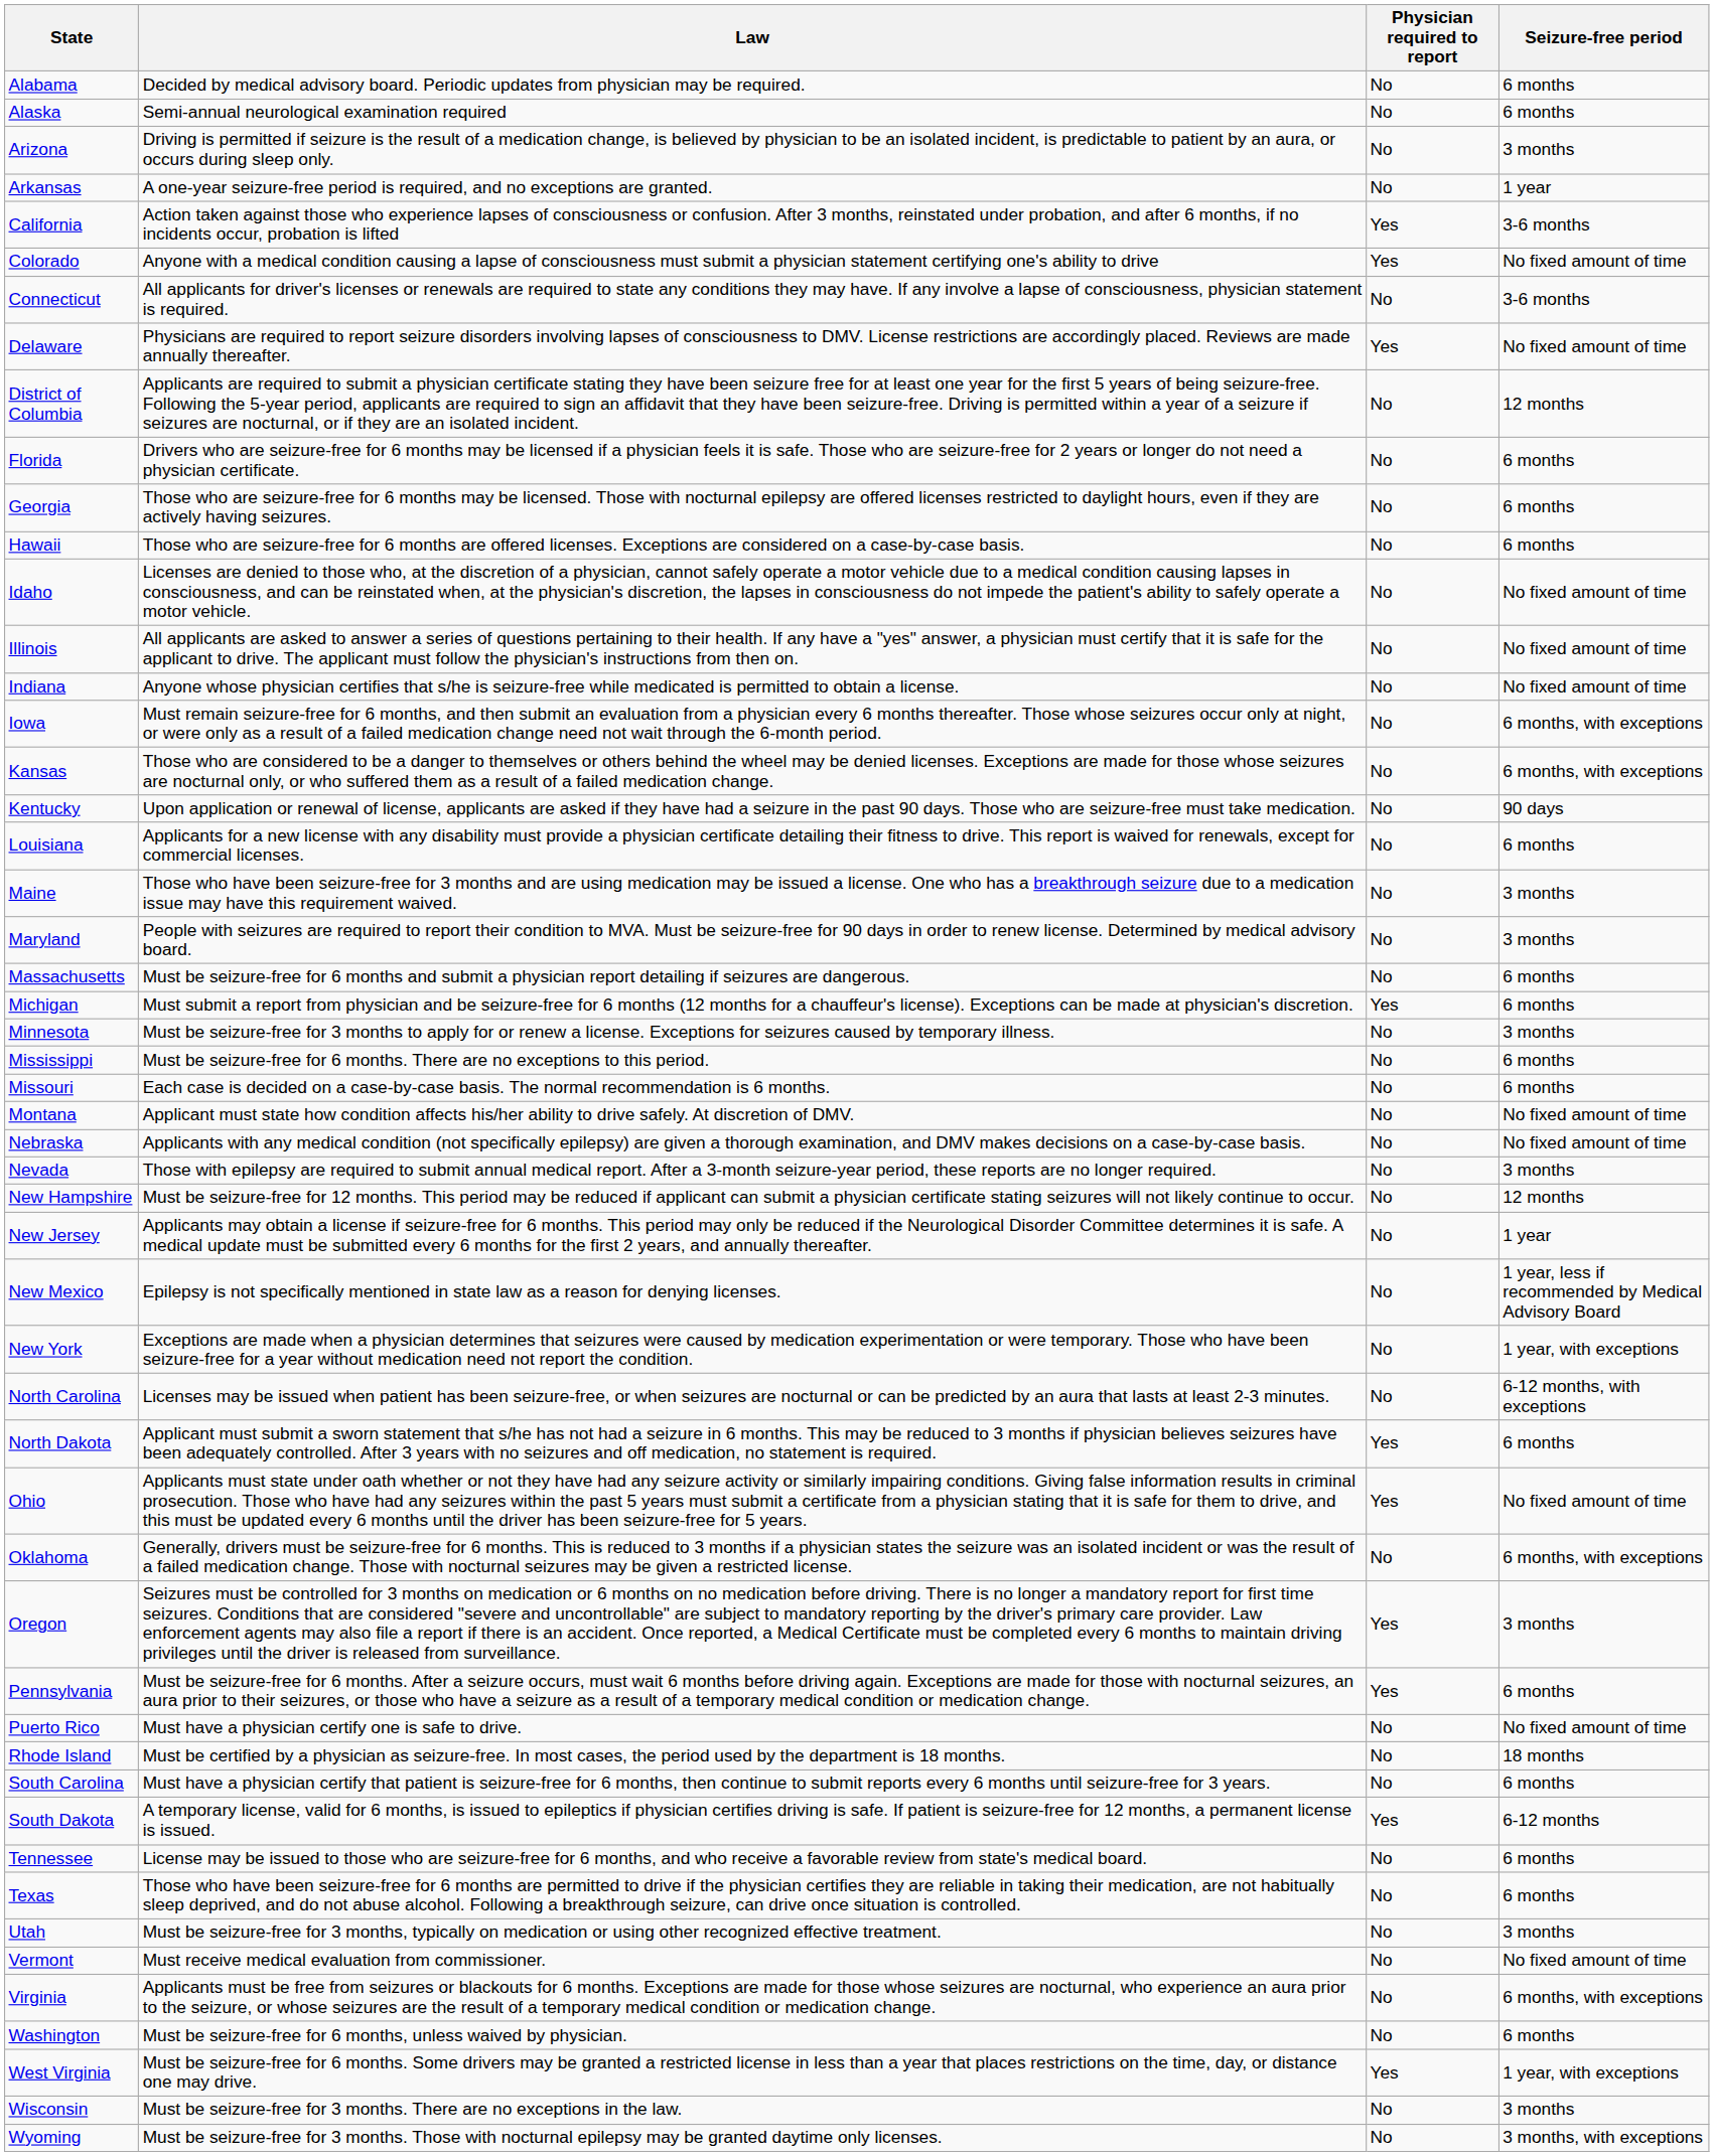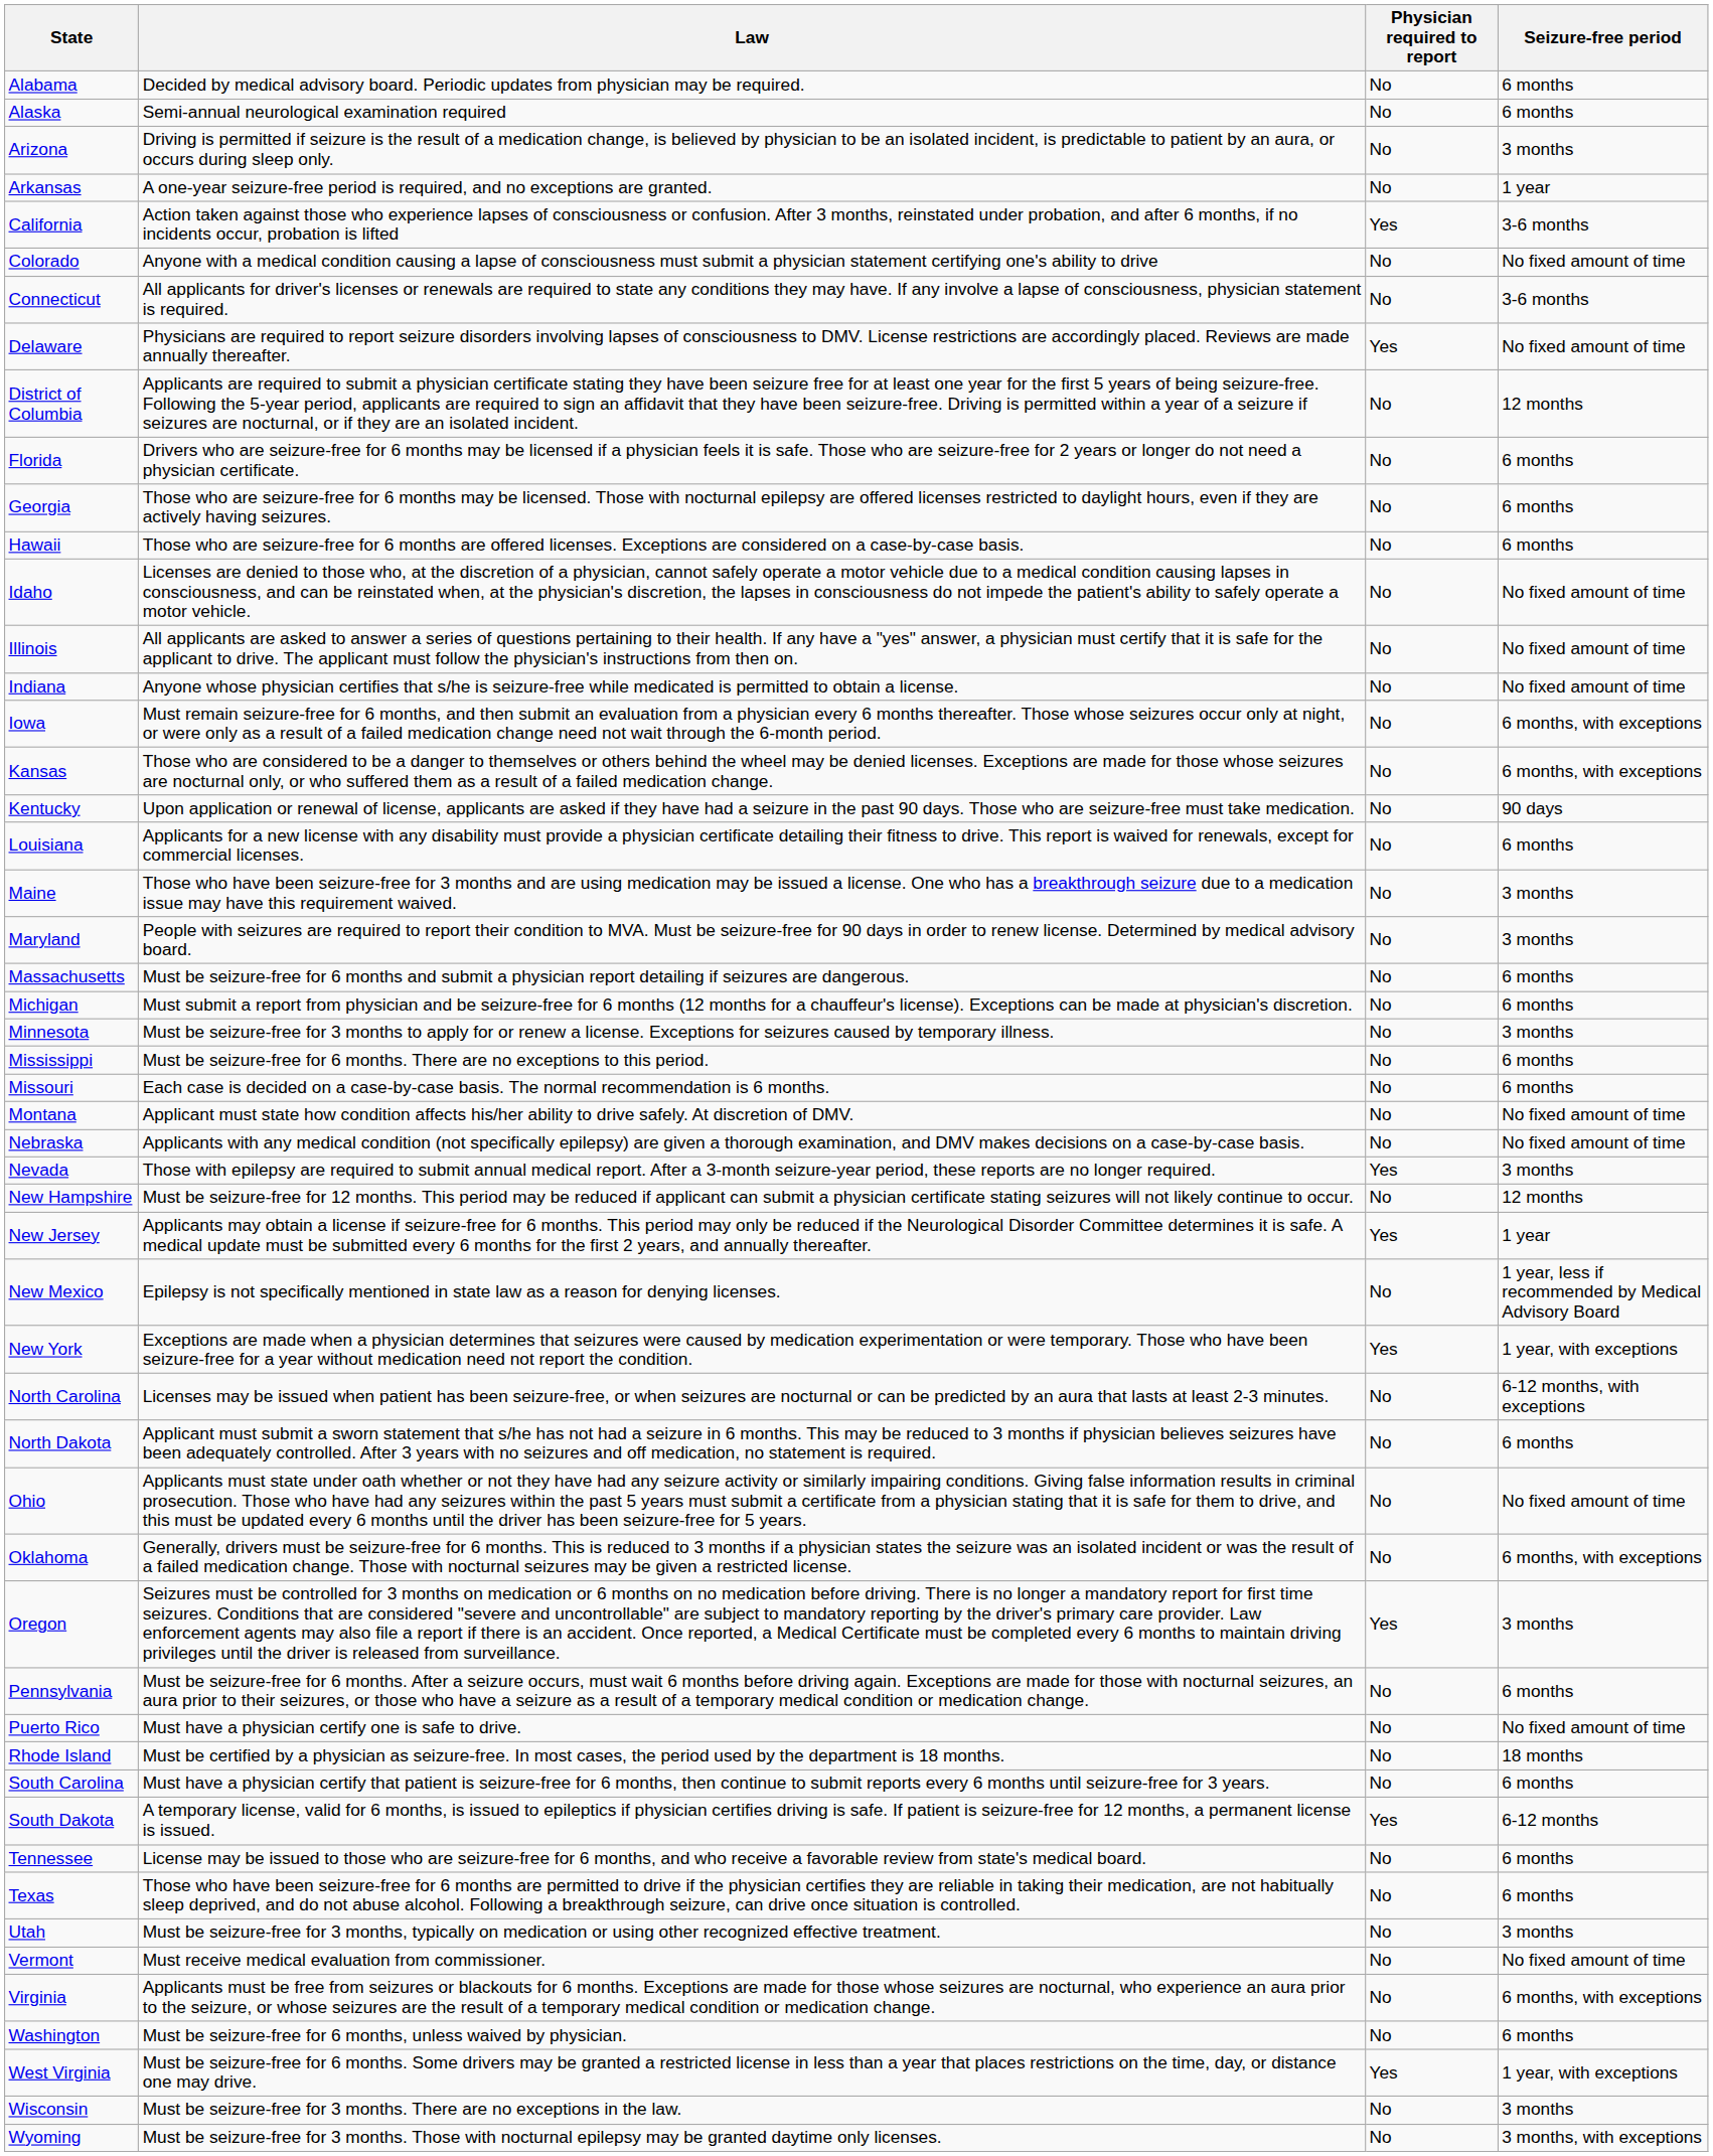Colorado | Physician required to report: Yes -> No
Michigan | Physician required to report: Yes -> No
Nevada | Physician required to report: No -> Yes
New Jersey | Physician required to report: No -> Yes
New York | Physician required to report: No -> Yes
North Dakota | Physician required to report: Yes -> No
Ohio | Physician required to report: Yes -> No
Pennsylvania | Physician required to report: Yes -> No
